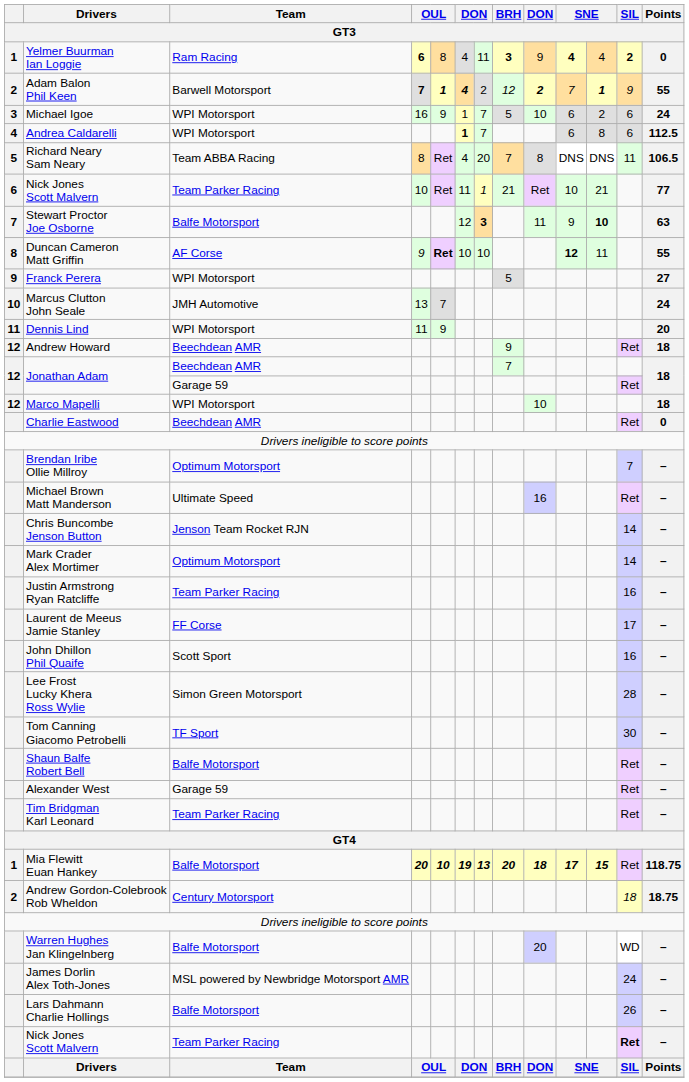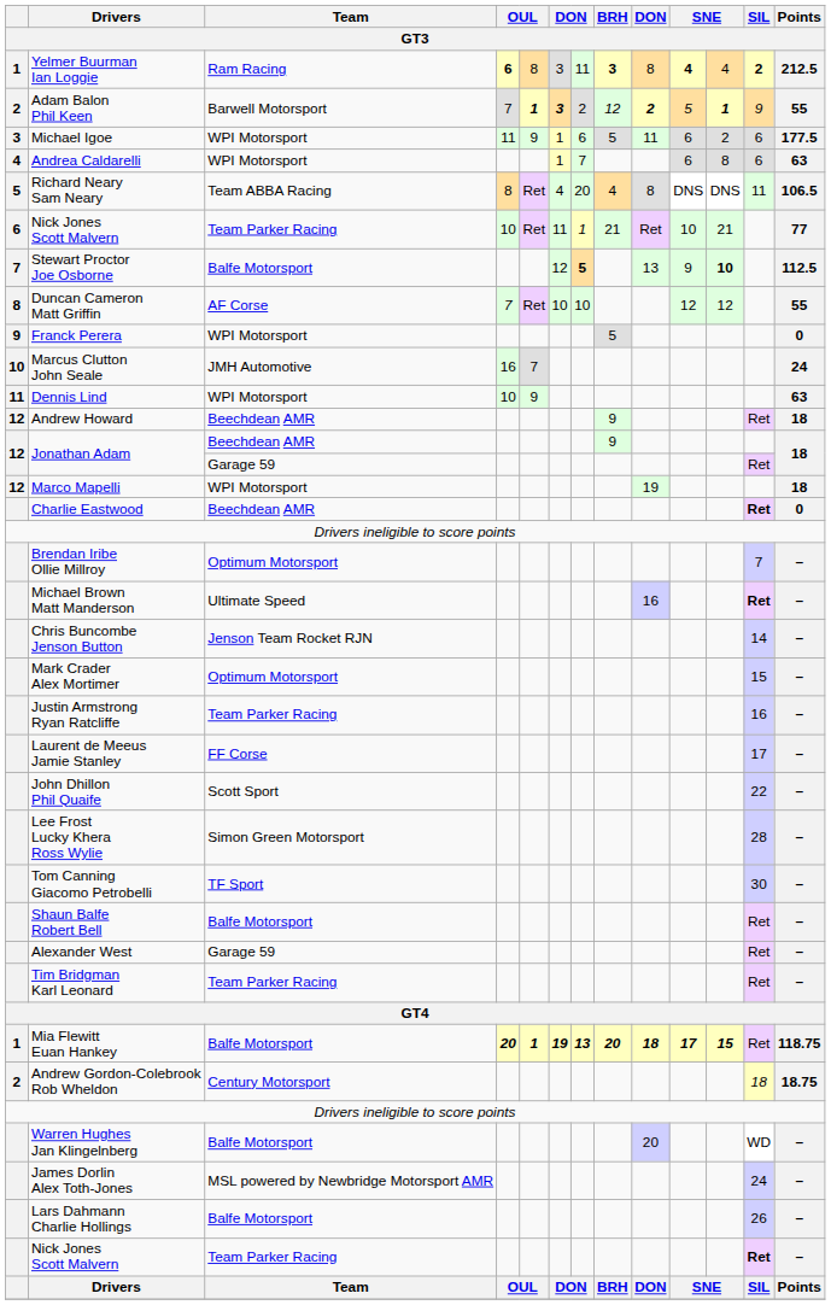Yelmer Buurman Ian Loggie | column 6: 4 -> 3
Yelmer Buurman Ian Loggie | column 9: 9 -> 8
Yelmer Buurman Ian Loggie | Points: 0 -> 212.5
Adam Balon Phil Keen | column 4: bold -> normal
Adam Balon Phil Keen | column 6: 4 -> 3
Adam Balon Phil Keen | column 10: 7 -> 5
Michael Igoe | column 4: 16 -> 11
Michael Igoe | column 7: 7 -> 6
Michael Igoe | column 9: 10 -> 11
Michael Igoe | Points: 24 -> 177.5
Andrea Caldarelli | column 6: bold -> normal
Andrea Caldarelli | Points: 112.5 -> 63
Richard Neary Sam Neary | BRH: 7 -> 4
Stewart Proctor Joe Osborne | column 7: 3 -> 5
Stewart Proctor Joe Osborne | column 9: 11 -> 13
Stewart Proctor Joe Osborne | Points: 63 -> 112.5
Duncan Cameron Matt Griffin | column 4: 9 -> 7
Duncan Cameron Matt Griffin | column 5: bold -> normal
Duncan Cameron Matt Griffin | column 10: bold -> normal
Duncan Cameron Matt Griffin | column 11: 11 -> 12
Franck Perera | Points: 27 -> 0
Marcus Clutton John Seale | column 4: 13 -> 16
Dennis Lind | column 4: 11 -> 10
Dennis Lind | Points: 20 -> 63
Jonathan Adam / Beechdean AMR | BRH: 7 -> 9
Marco Mapelli | column 9: 10 -> 19
Charlie Eastwood | SIL: normal -> bold
Michael Brown Matt Manderson | SIL: normal -> bold
Mark Crader Alex Mortimer | SIL: 14 -> 15
John Dhillon Phil Quaife | SIL: 16 -> 22
Mia Flewitt Euan Hankey | column 5: 10 -> 1
